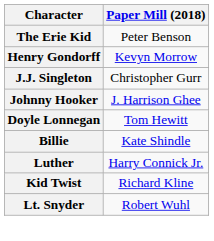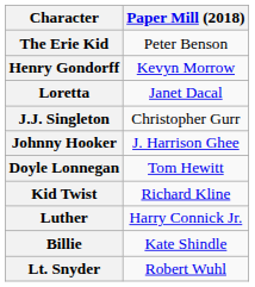+ row: Loretta | Janet Dacal
rows swapped: Kid Twist <-> Billie
